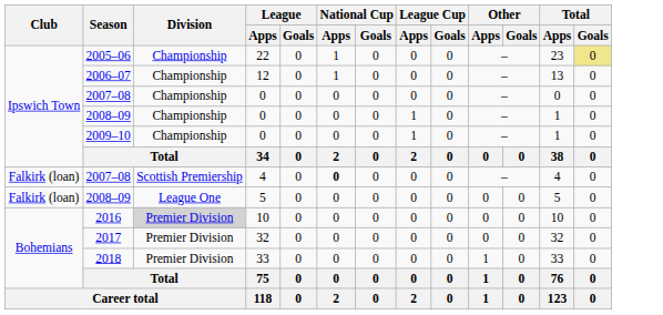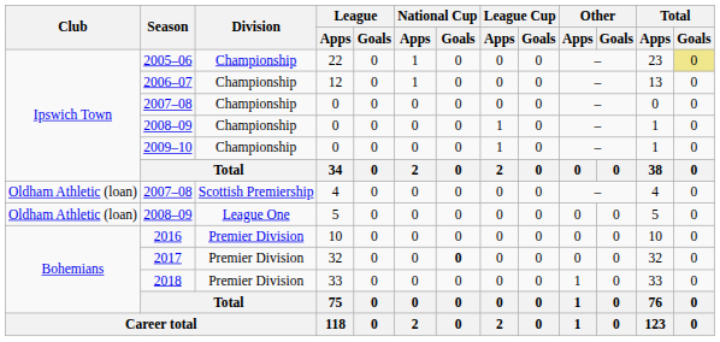2007–08 / 4 | Club: Falkirk (loan) -> Oldham Athletic (loan)
2007–08 / 4 | National Cup / Apps: bold -> normal
2008–09 / 5 | Club: Falkirk (loan) -> Oldham Athletic (loan)
2016 | Division: lightgrey background -> no background
2017 | National Cup / Goals: normal -> bold
